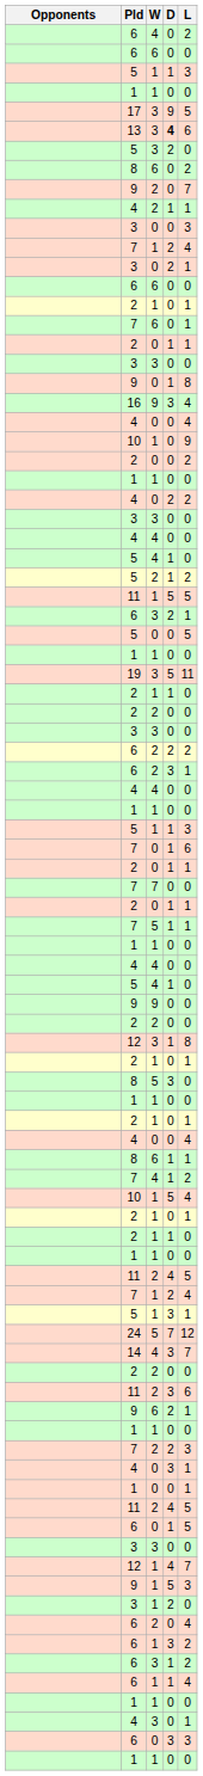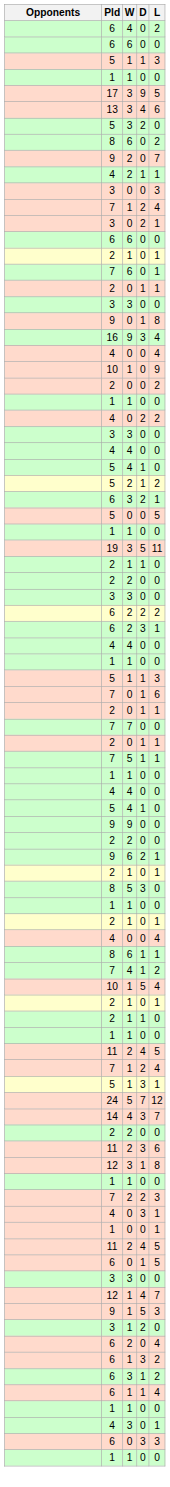13 | D: bold -> normal
- row: 11 | 1 | 5 | 5
rows swapped: 9 / 6 <-> 12 / 3
